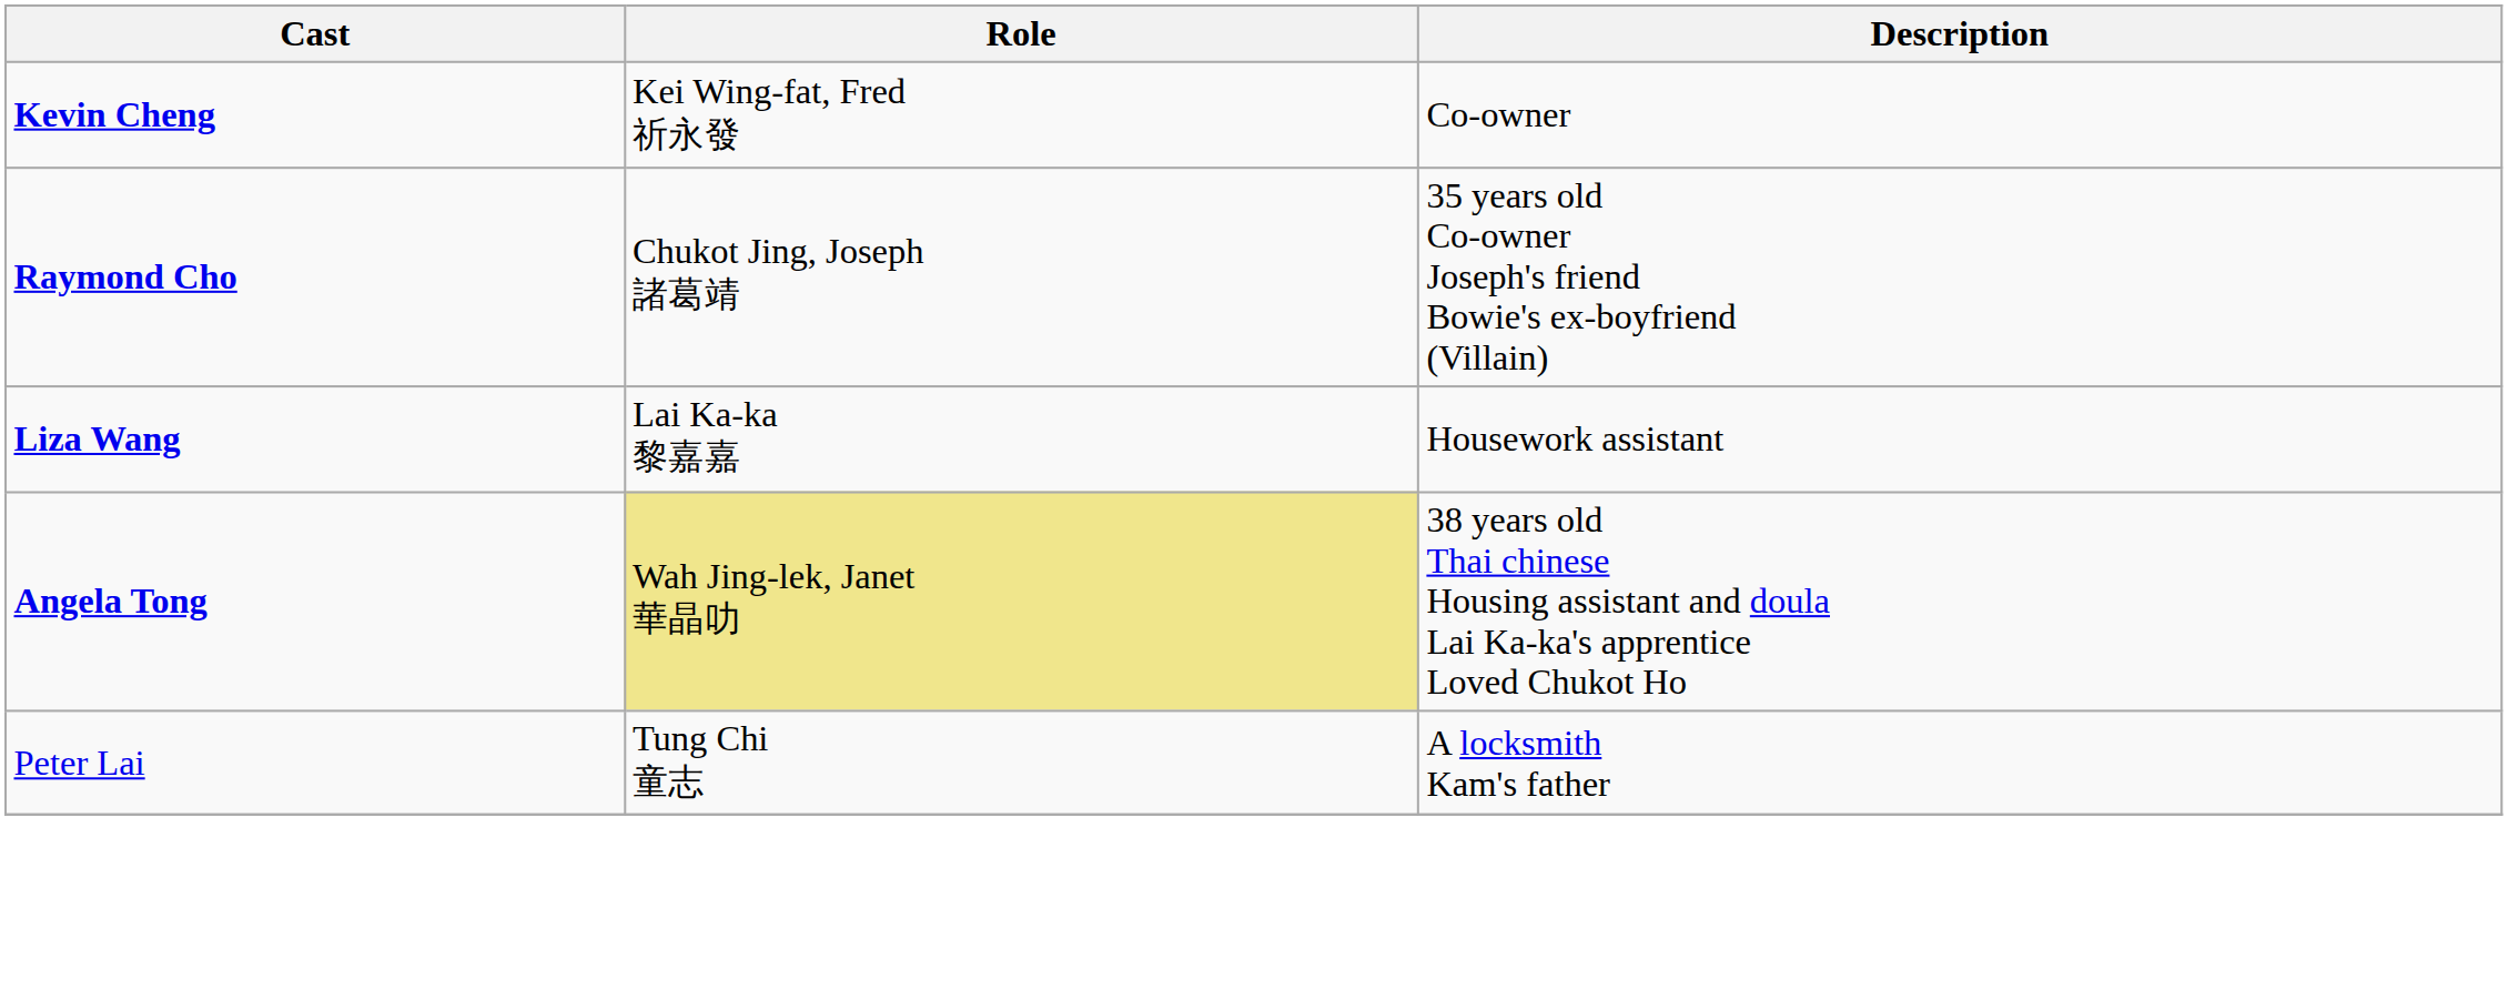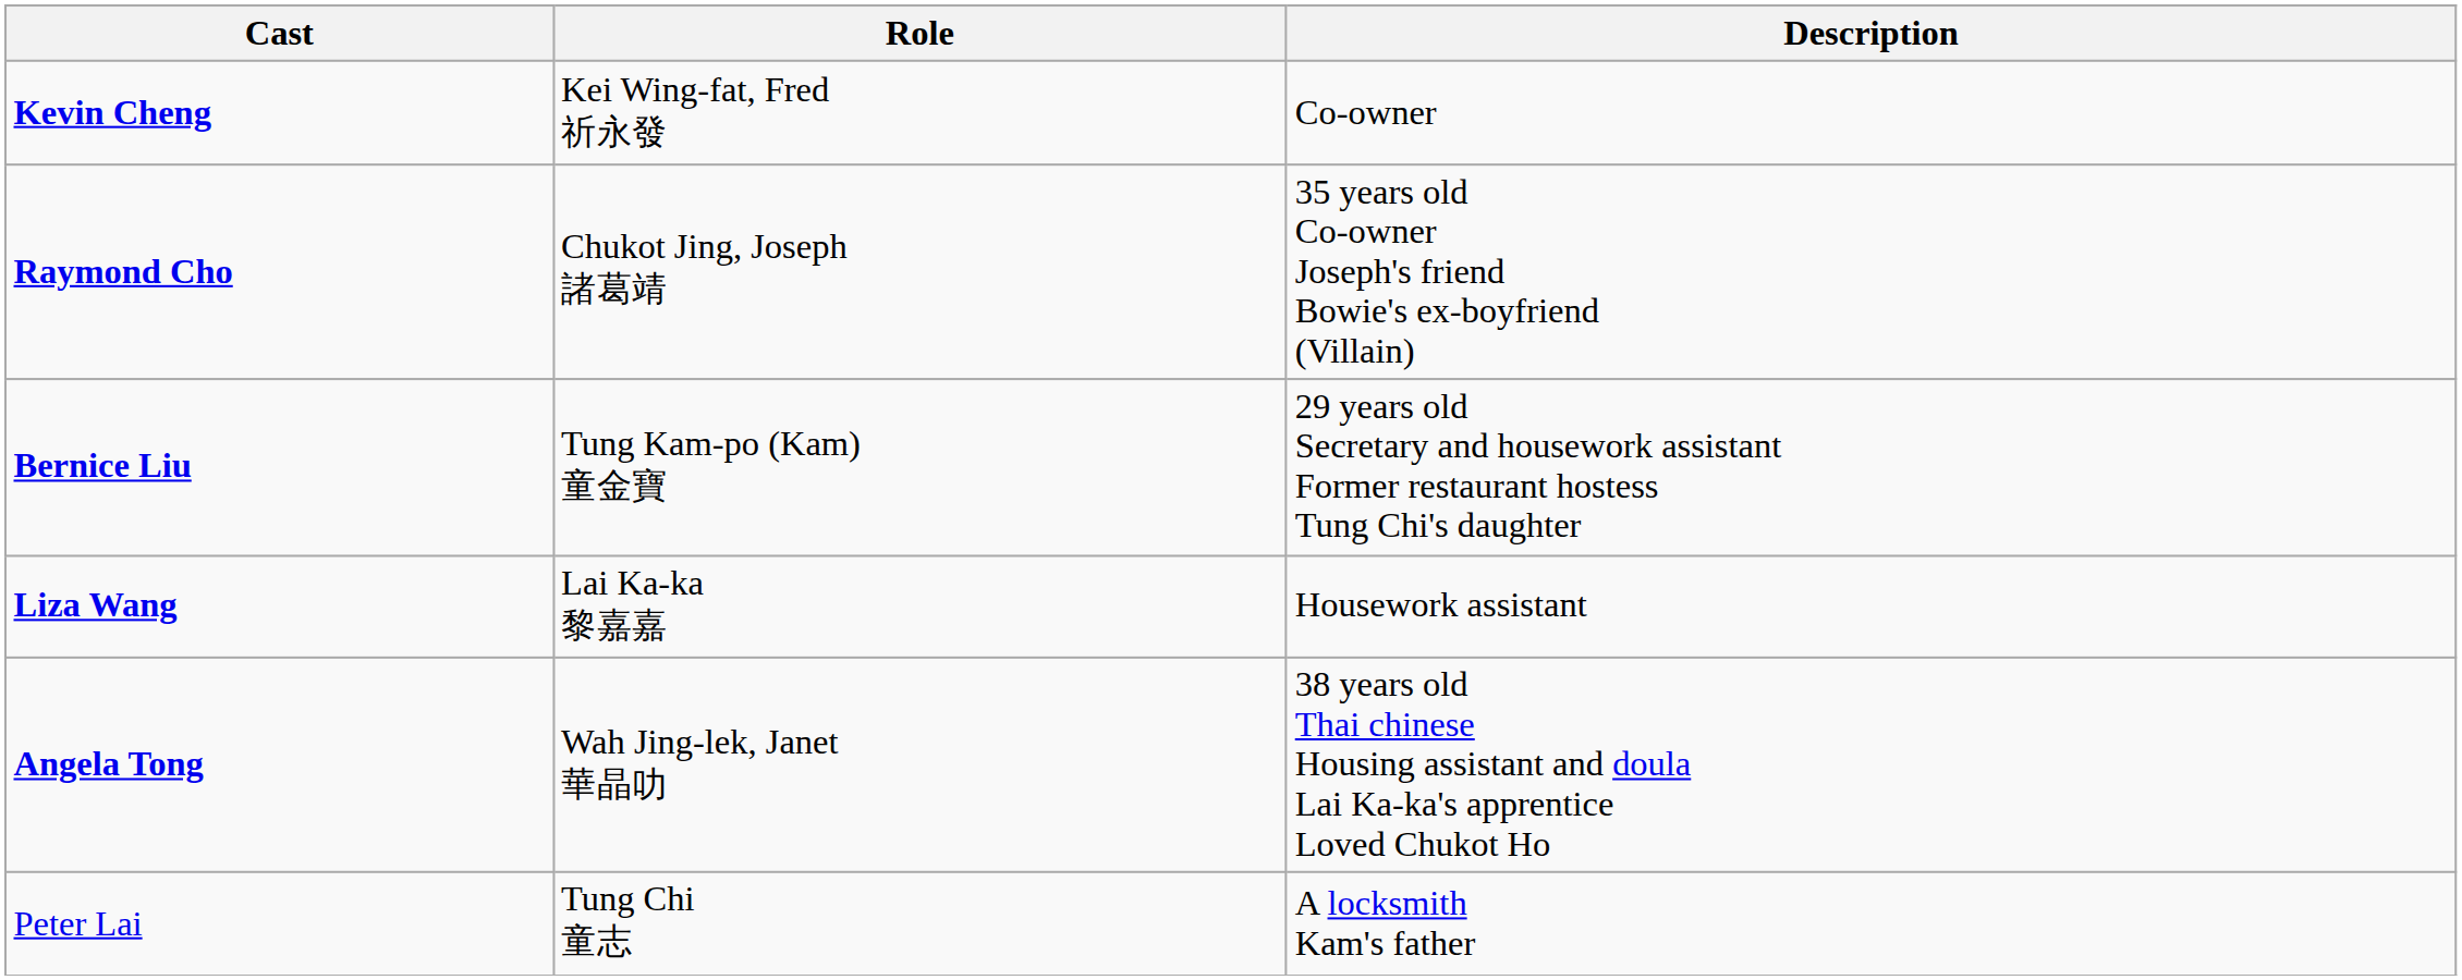+ row: Bernice Liu | Tung Kam-po (Kam) 童金寶 | 29 years old Secretary and housework assistant Former restaurant hostess Tung Chi's daughter
Angela Tong | Role: khaki background -> no background
